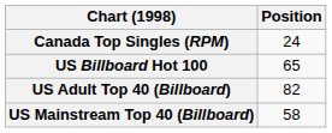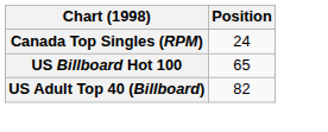- row: US Mainstream Top 40 (Billboard) | 58
